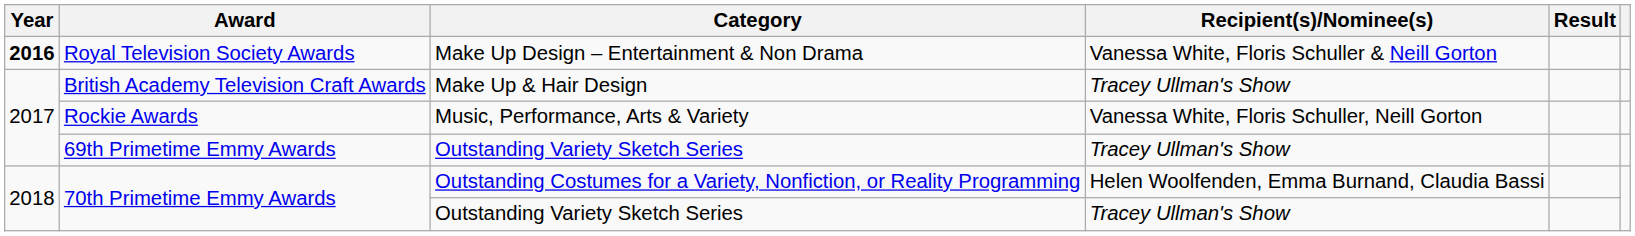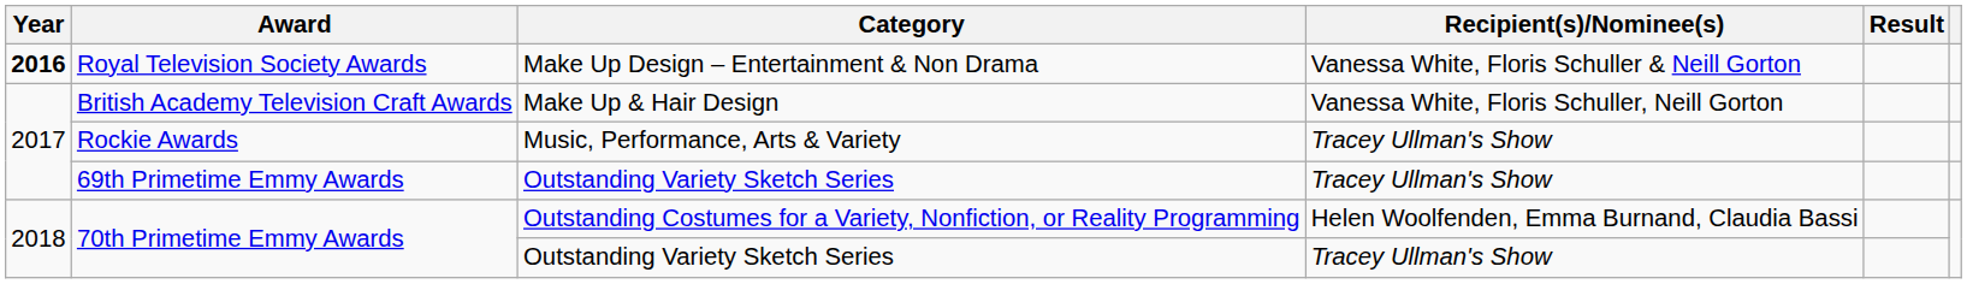British Academy Television Craft Awards | Recipient(s)/Nominee(s): Tracey Ullman's Show -> Vanessa White, Floris Schuller, Neill Gorton
Rockie Awards | Recipient(s)/Nominee(s): Vanessa White, Floris Schuller, Neill Gorton -> Tracey Ullman's Show
